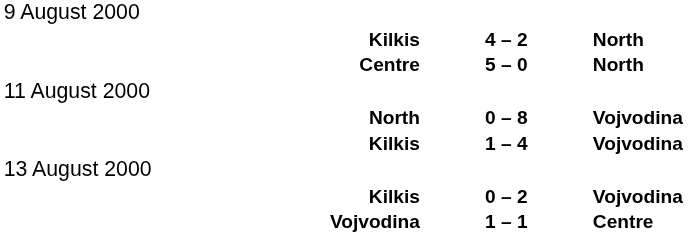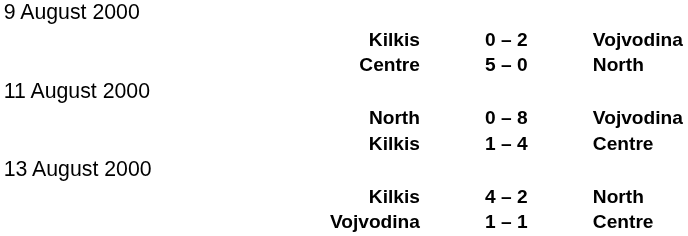rows swapped: Kilkis / 0 – 2 <-> Kilkis / 4 – 2
Kilkis / 1 – 4 | column 3: Vojvodina -> Centre
